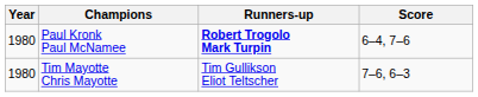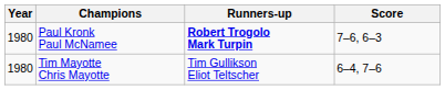Paul Kronk Paul McNamee | Score: 6–4, 7–6 -> 7–6, 6–3
Tim Mayotte Chris Mayotte | Score: 7–6, 6–3 -> 6–4, 7–6
